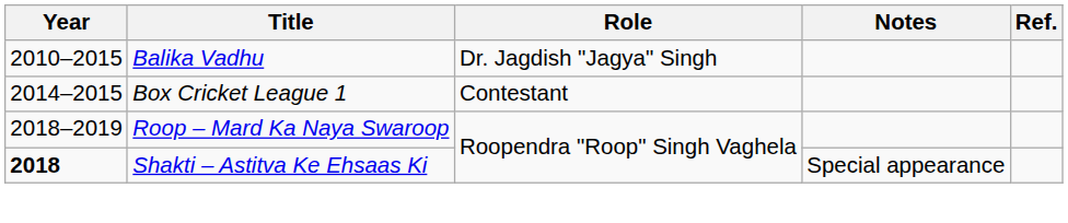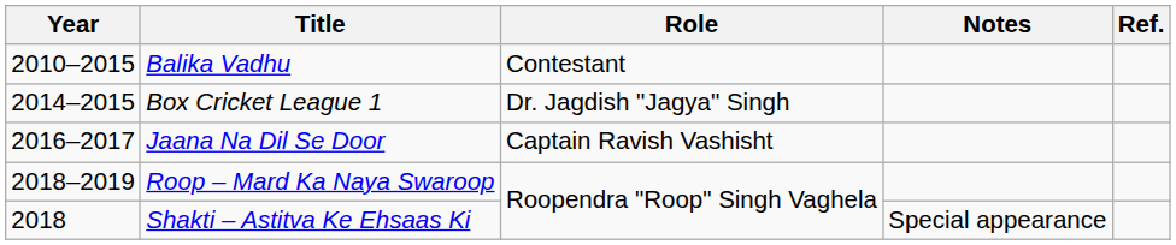Balika Vadhu | Role: Dr. Jagdish "Jagya" Singh -> Contestant
Box Cricket League 1 | Role: Contestant -> Dr. Jagdish "Jagya" Singh
+ row: 2016–2017 | Jaana Na Dil Se Door | Captain Ravish Vashisht
Shakti – Astitva Ke Ehsaas Ki | Year: bold -> normal
